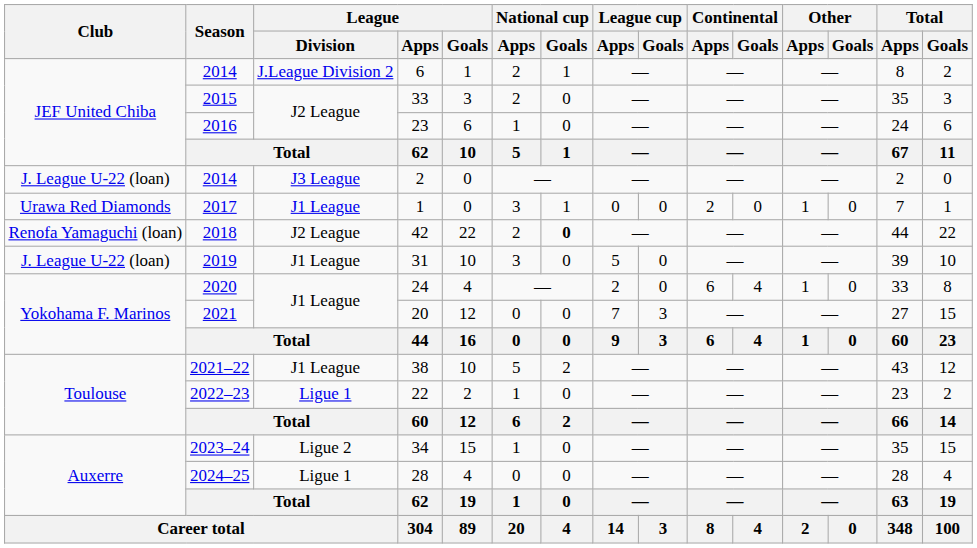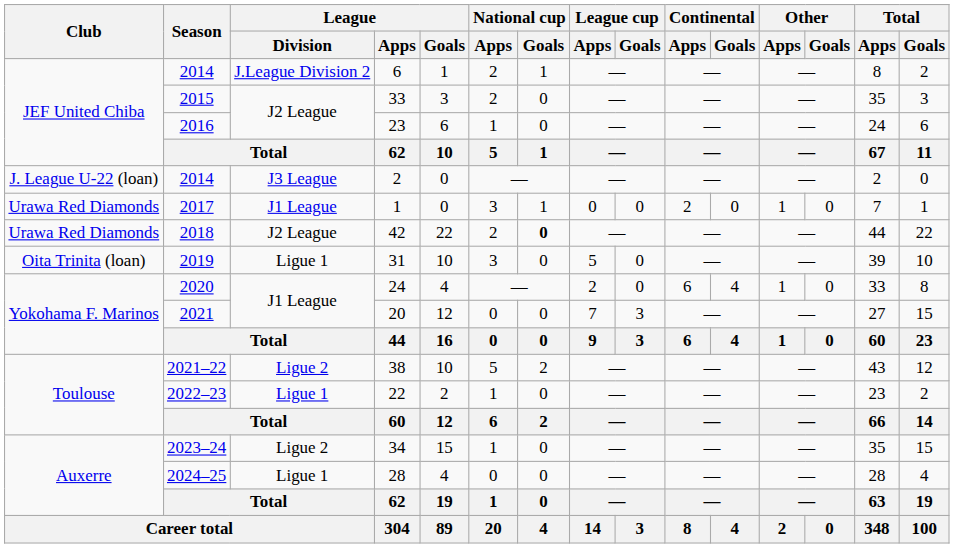42 | Club: Renofa Yamaguchi (loan) -> Urawa Red Diamonds
31 | Club: J. League U-22 (loan) -> Oita Trinita (loan)
31 | League / Division: J1 League -> Ligue 1
38 | League / Division: J1 League -> Ligue 2
